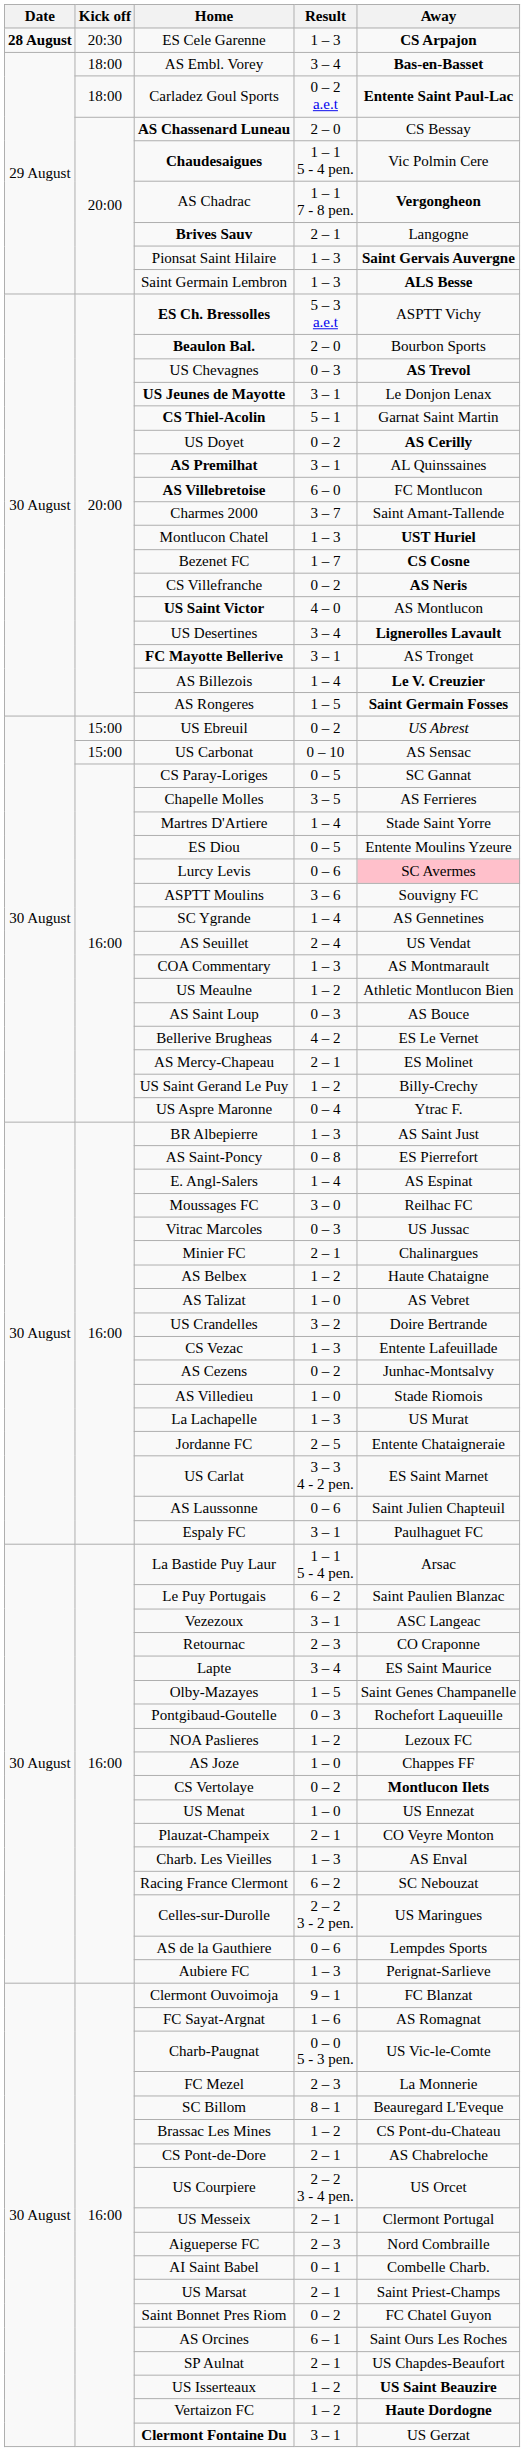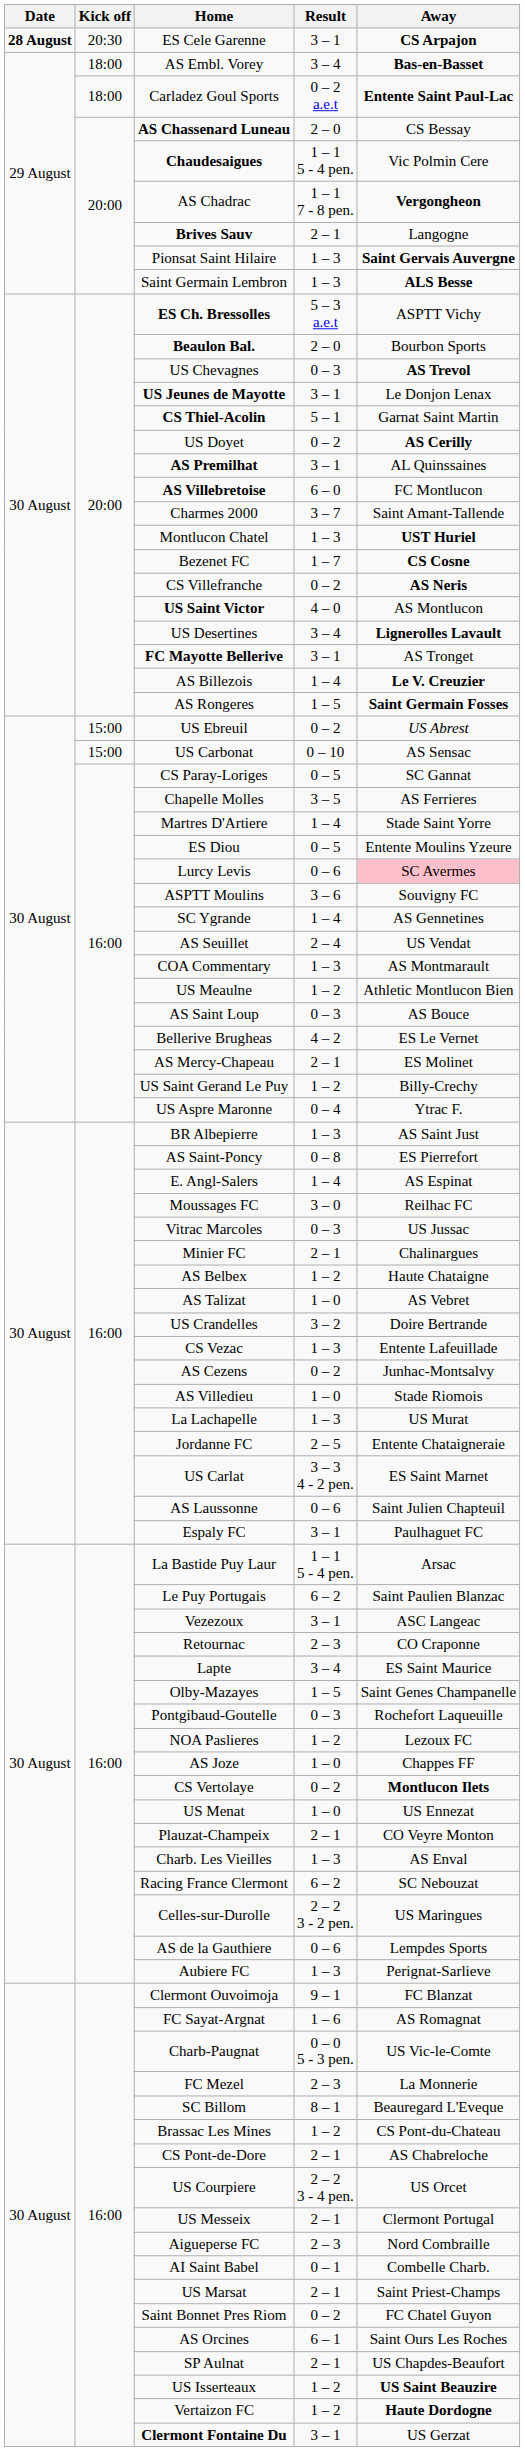ES Cele Garenne | Result: 1 – 3 -> 3 – 1
